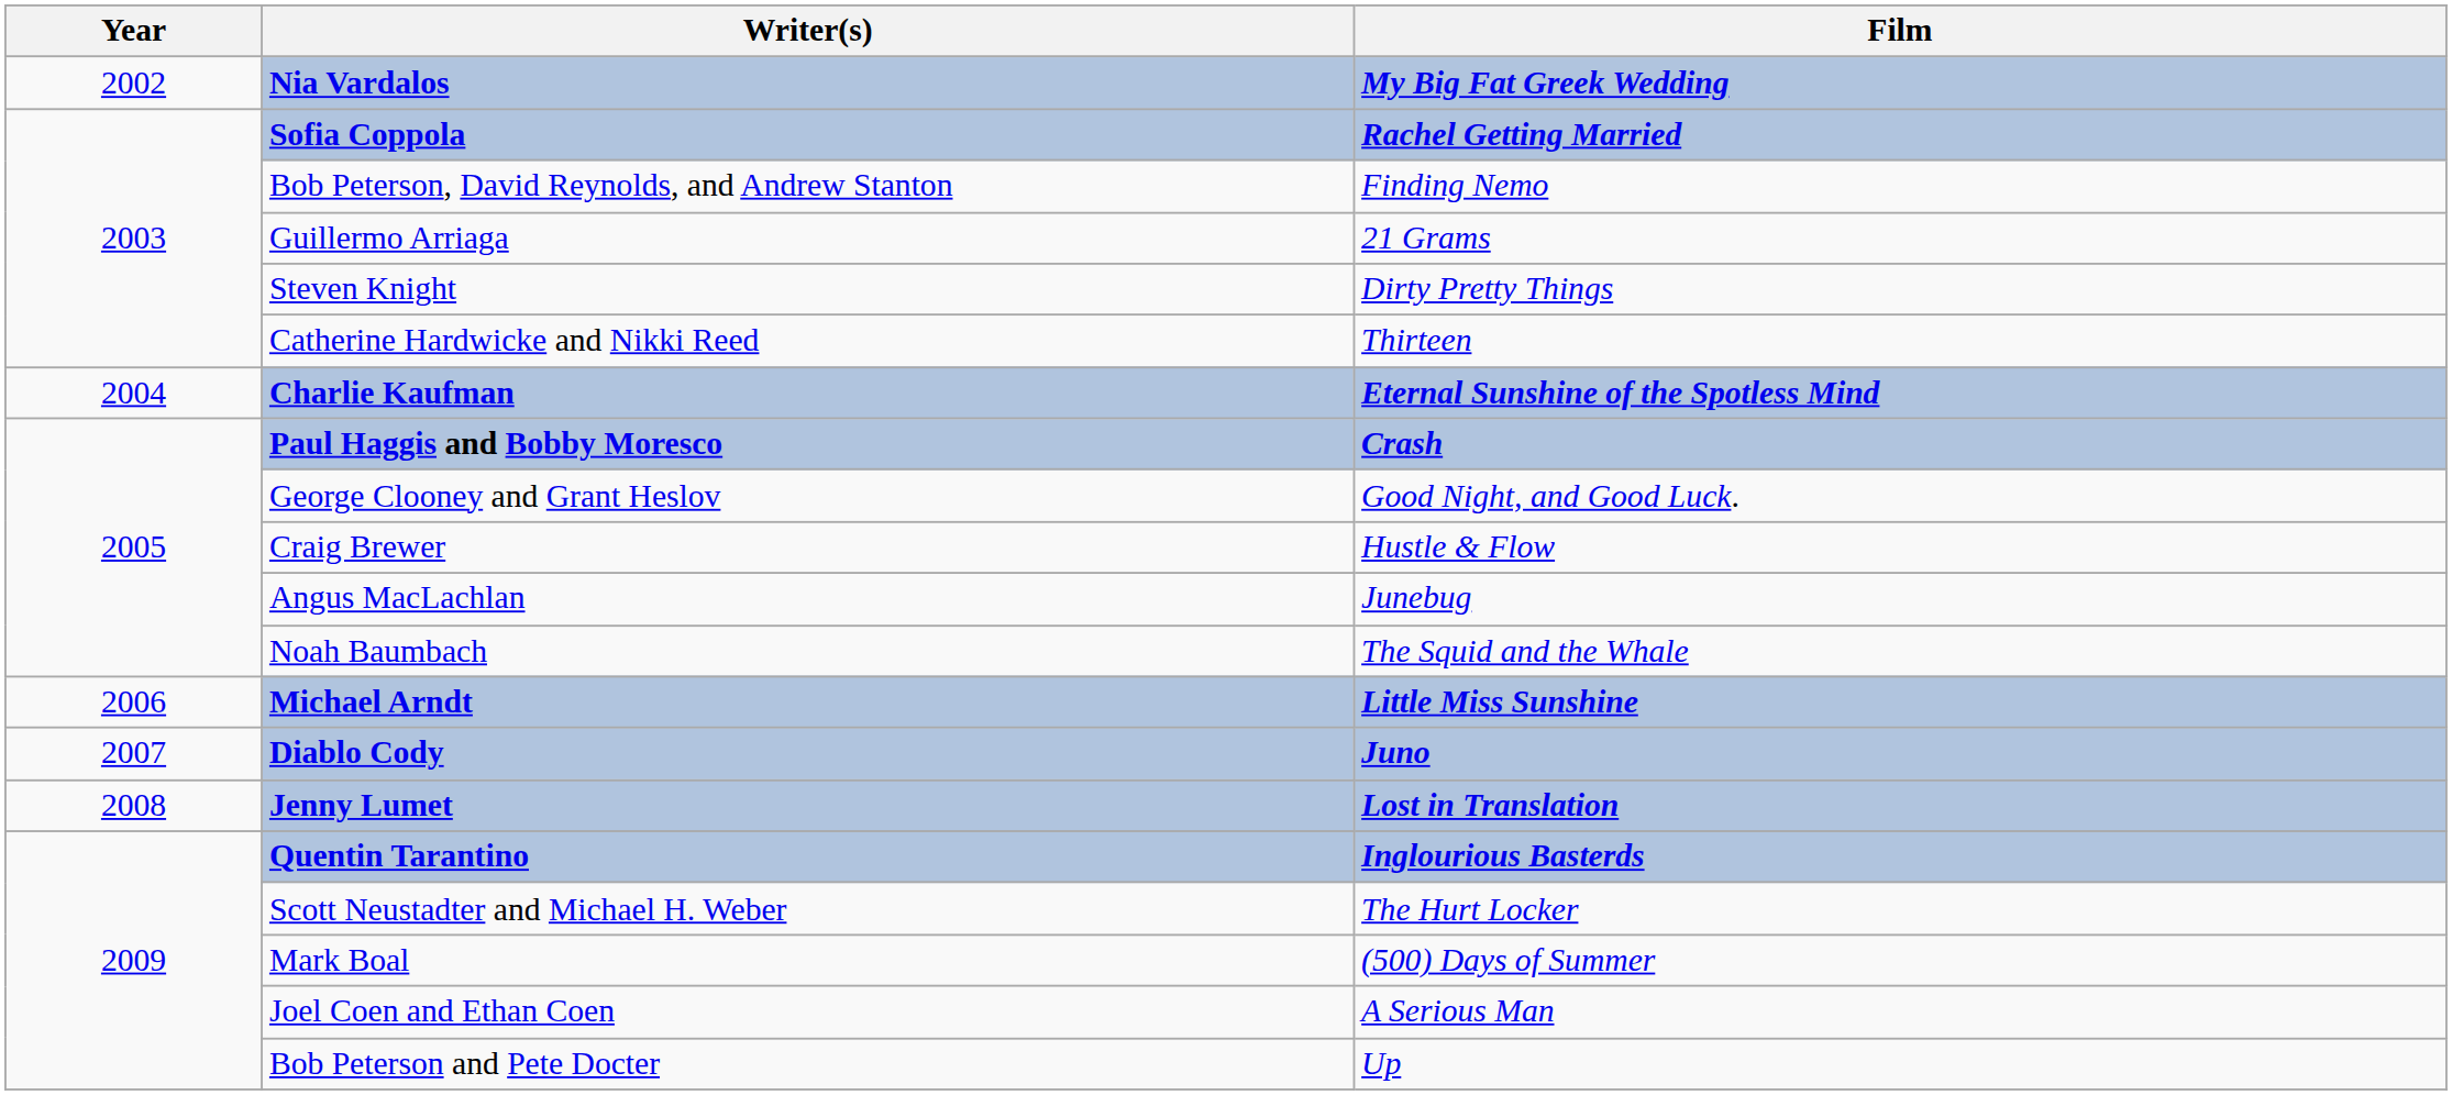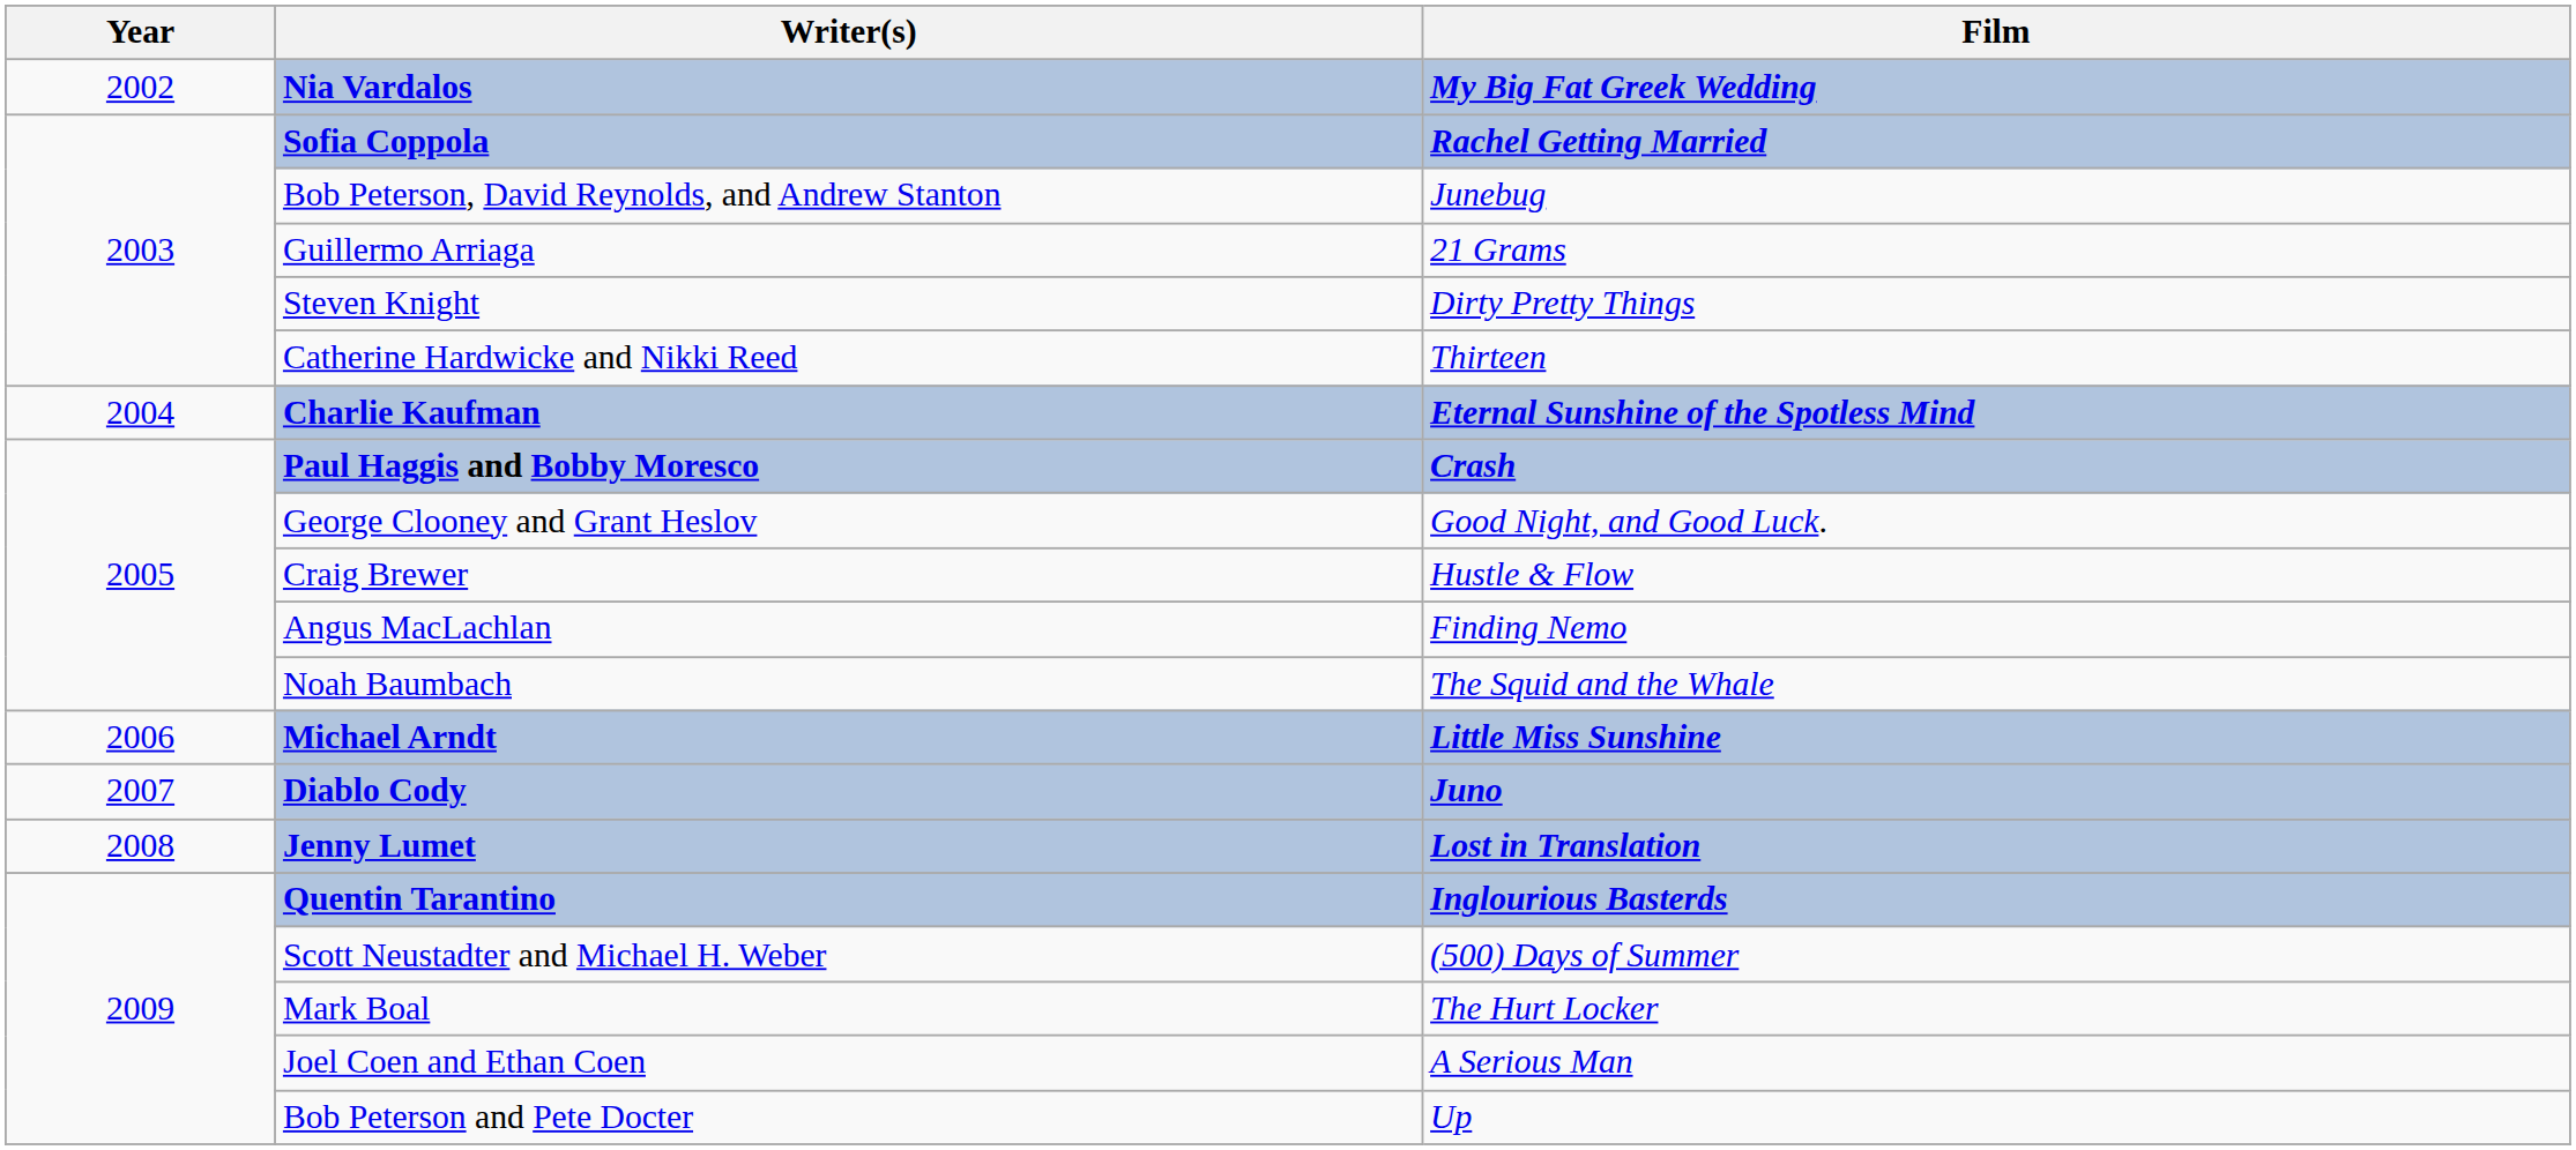Bob Peterson, David Reynolds, and Andrew Stanton | Film: Finding Nemo -> Junebug
Angus MacLachlan | Film: Junebug -> Finding Nemo
Scott Neustadter and Michael H. Weber | Film: The Hurt Locker -> (500) Days of Summer
Mark Boal | Film: (500) Days of Summer -> The Hurt Locker
